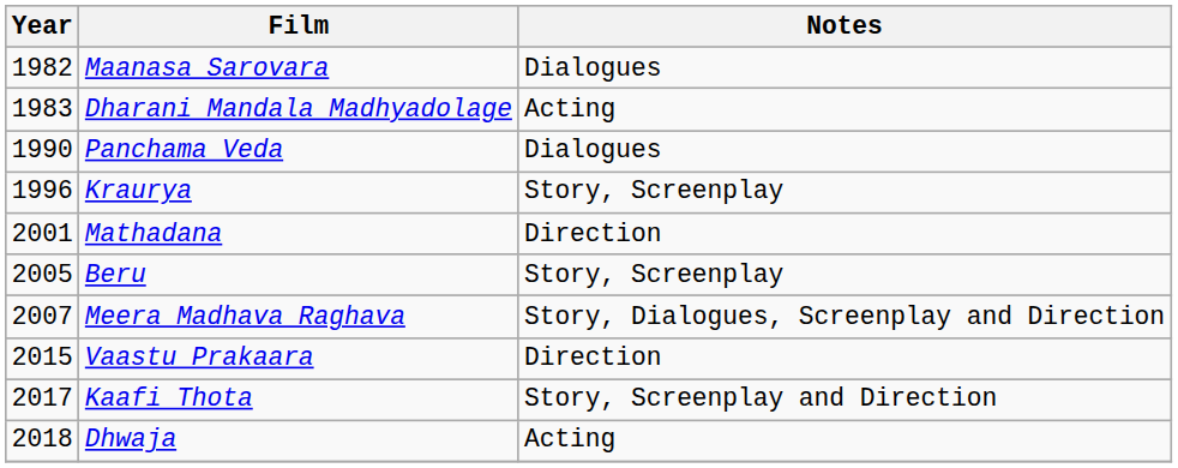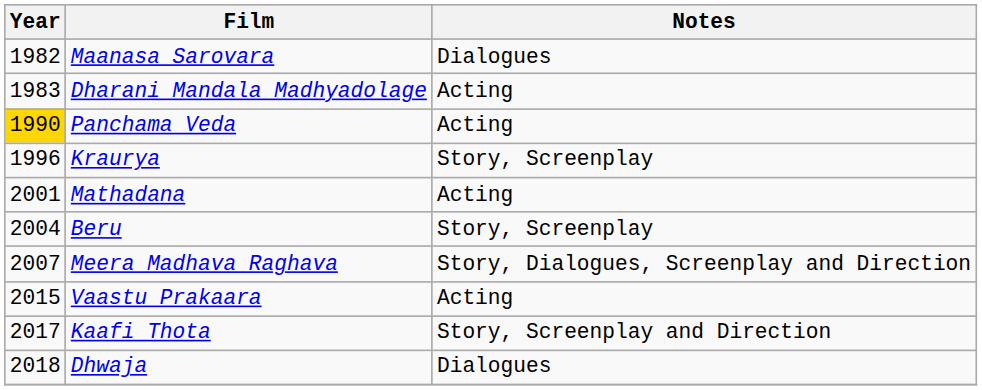Panchama Veda | Year: no background -> gold background
Panchama Veda | Notes: Dialogues -> Acting
Mathadana | Notes: Direction -> Acting
Beru | Year: 2005 -> 2004
Vaastu Prakaara | Notes: Direction -> Acting
Dhwaja | Notes: Acting -> Dialogues
